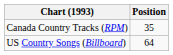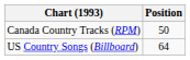Canada Country Tracks (RPM) | Position: 35 -> 50
